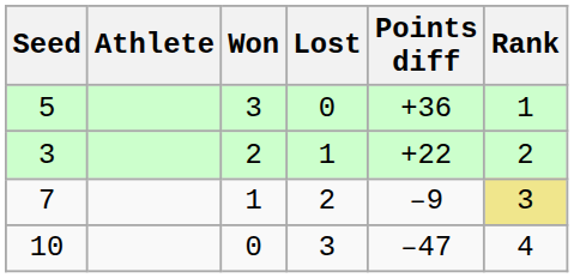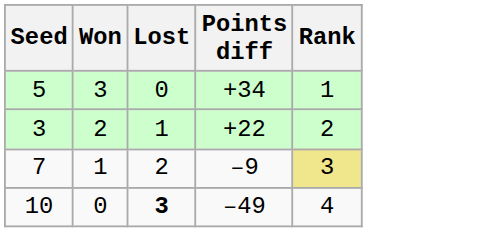- column: Athlete
5 | Points diff: +36 -> +34
10 | Lost: normal -> bold
10 | Points diff: –47 -> –49
